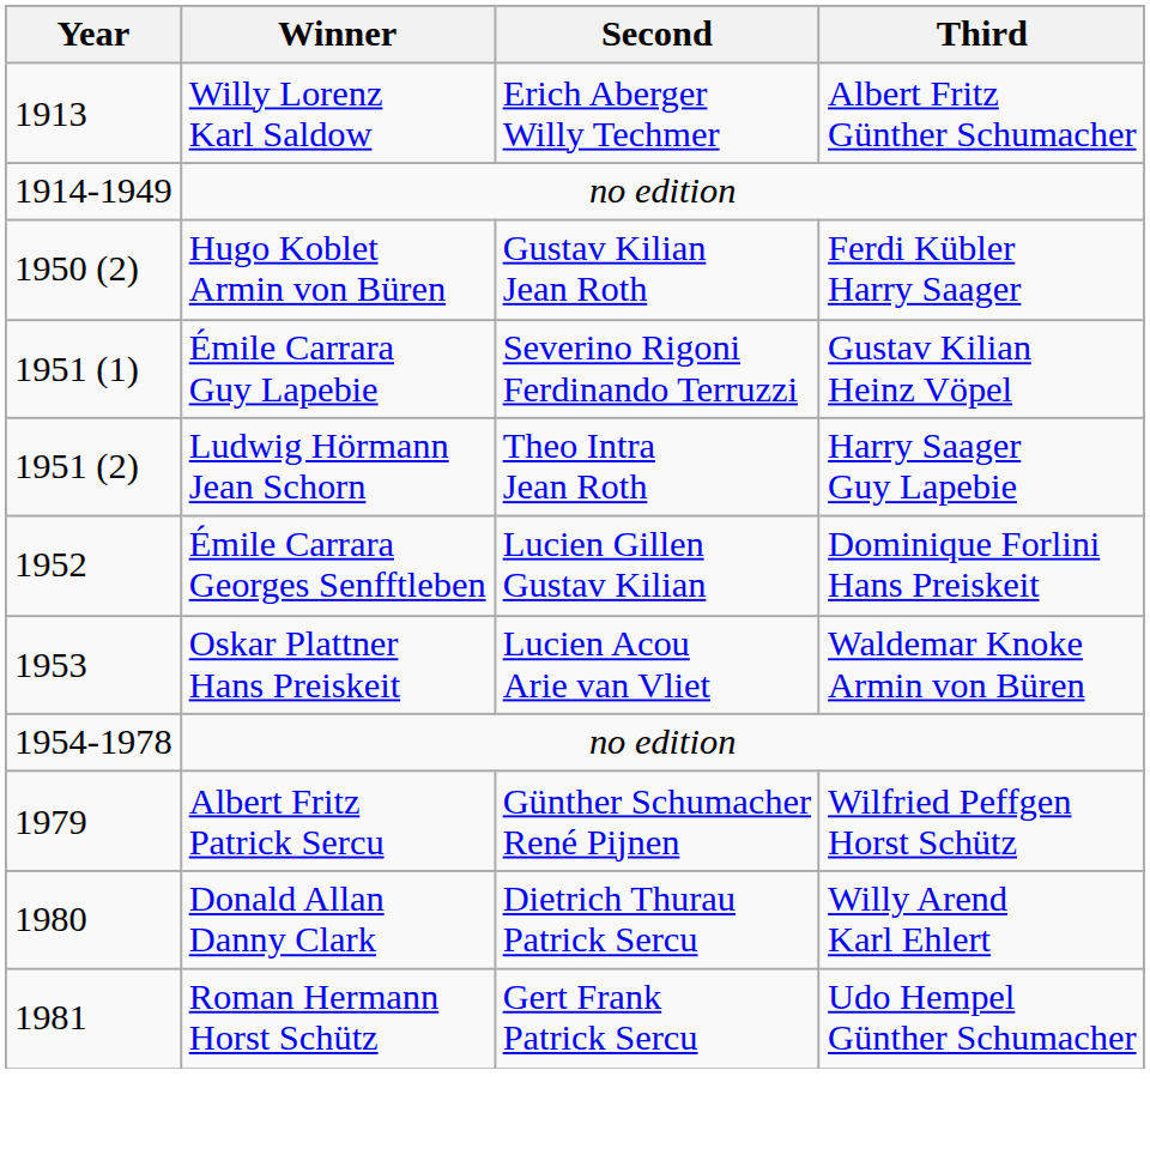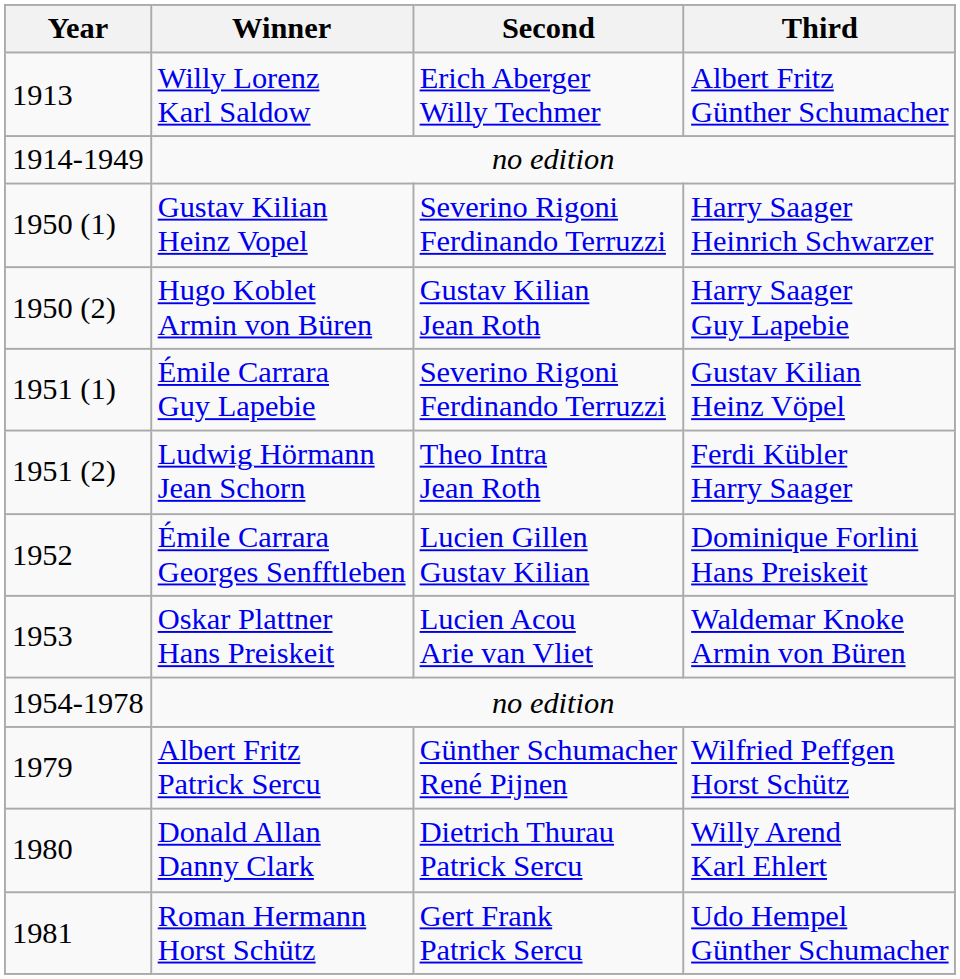+ row: 1950 (1) | Gustav Kilian Heinz Vopel | Severino Rigoni Ferdinando Terruzzi | Harry Saager Heinrich Schwarzer
Hugo Koblet Armin von Büren | Third: Ferdi Kübler Harry Saager -> Harry Saager Guy Lapebie
Ludwig Hörmann Jean Schorn | Third: Harry Saager Guy Lapebie -> Ferdi Kübler Harry Saager
